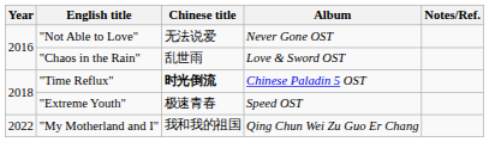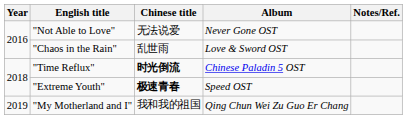"Extreme Youth" | Chinese title: normal -> bold
"My Motherland and I" | Year: 2022 -> 2019
